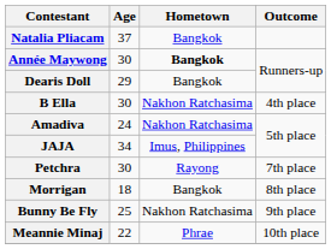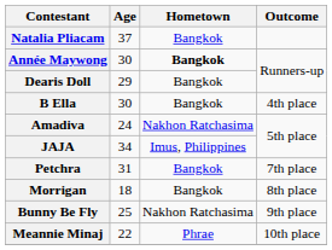B Ella | Hometown: Nakhon Ratchasima -> Bangkok
Petchra | Age: 30 -> 31
Petchra | Hometown: Rayong -> Bangkok
